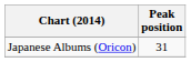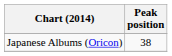Japanese Albums (Oricon) | Peak position: 31 -> 38
